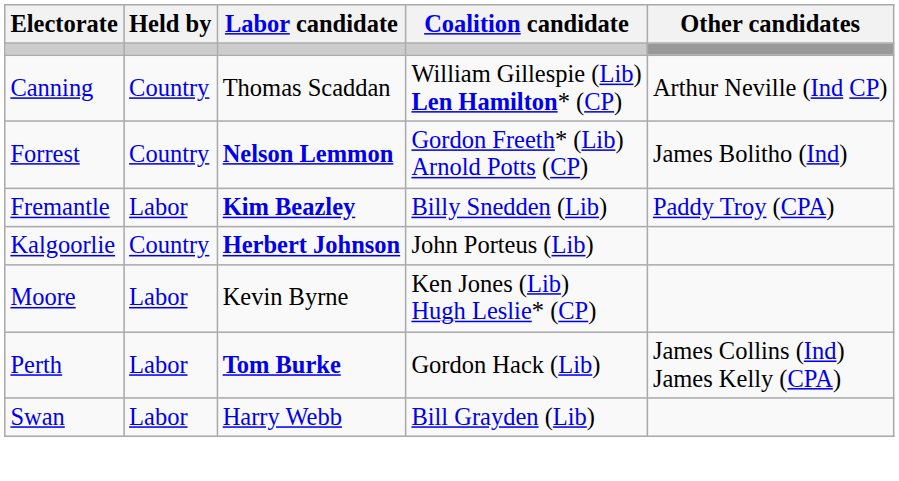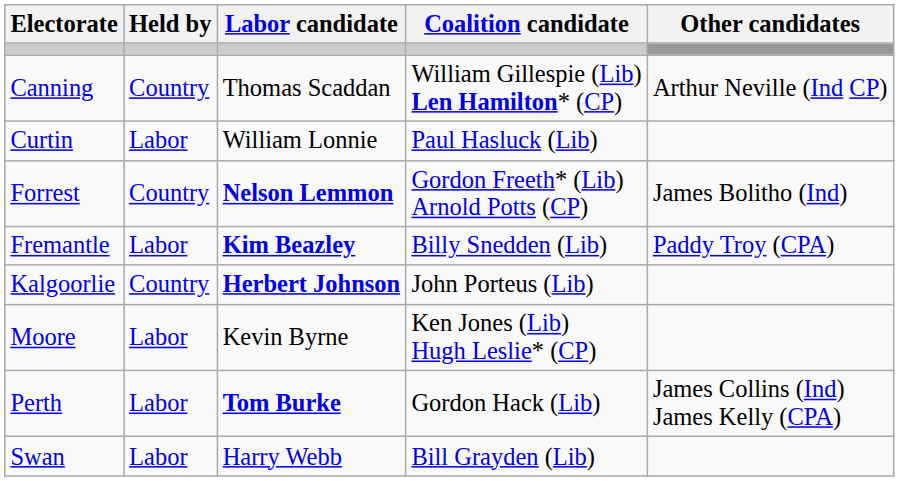+ row: Curtin | Labor | William Lonnie | Paul Hasluck (Lib)
